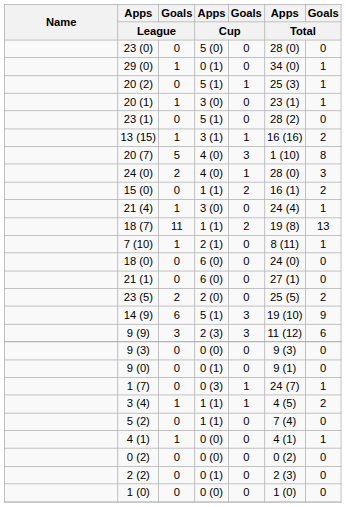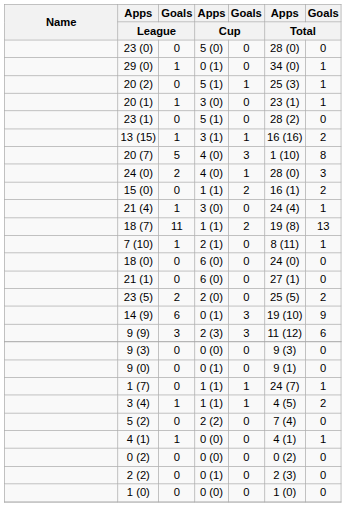14 (9) | Apps / Cup: 5 (1) -> 0 (1)
1 (7) | Apps / Cup: 0 (3) -> 1 (1)
5 (2) | Apps / Cup: 1 (1) -> 2 (2)
